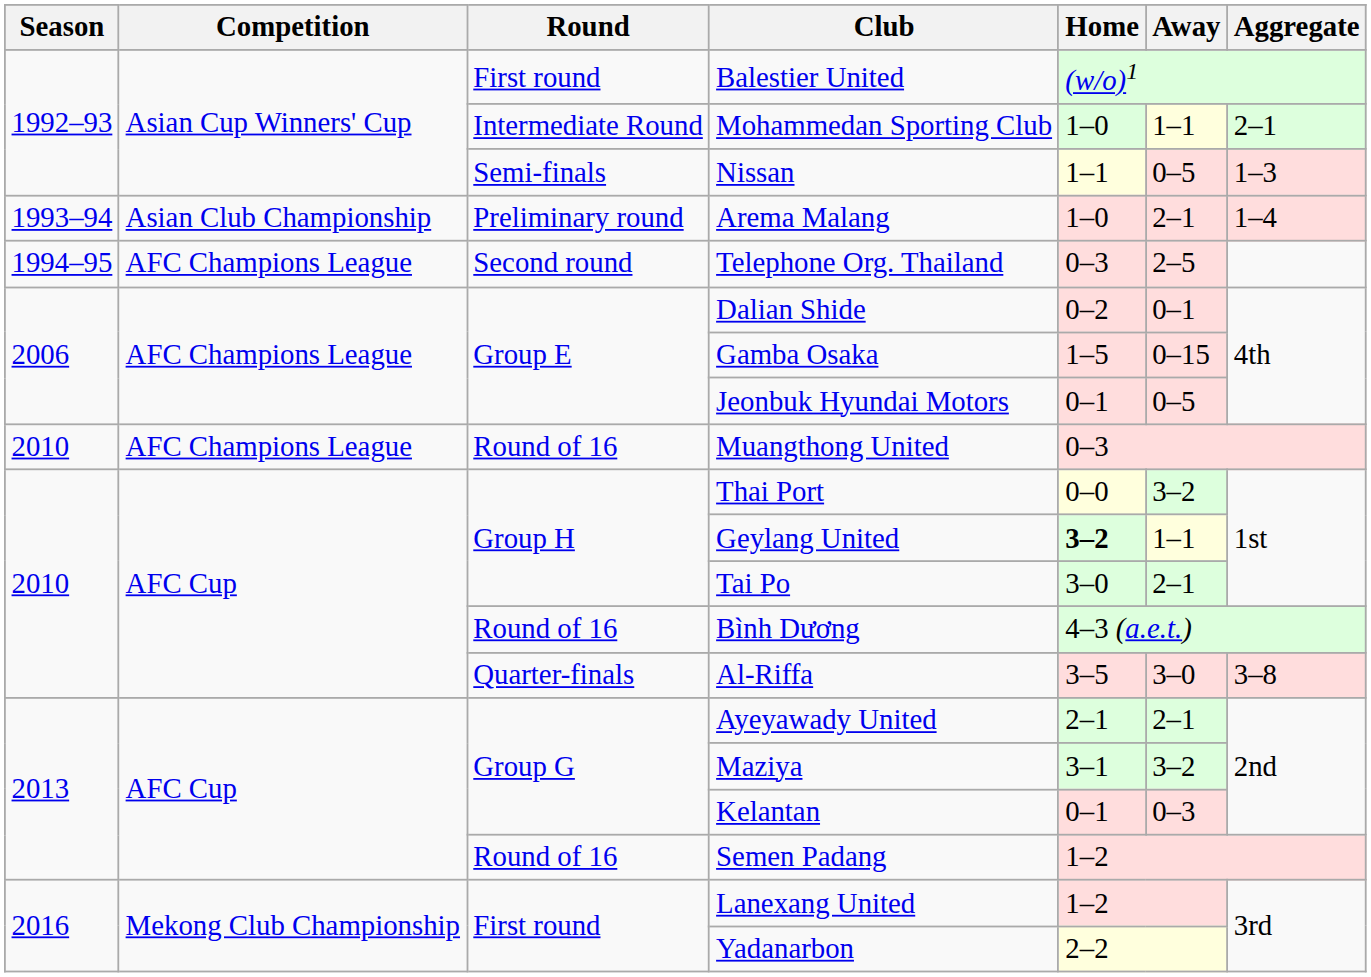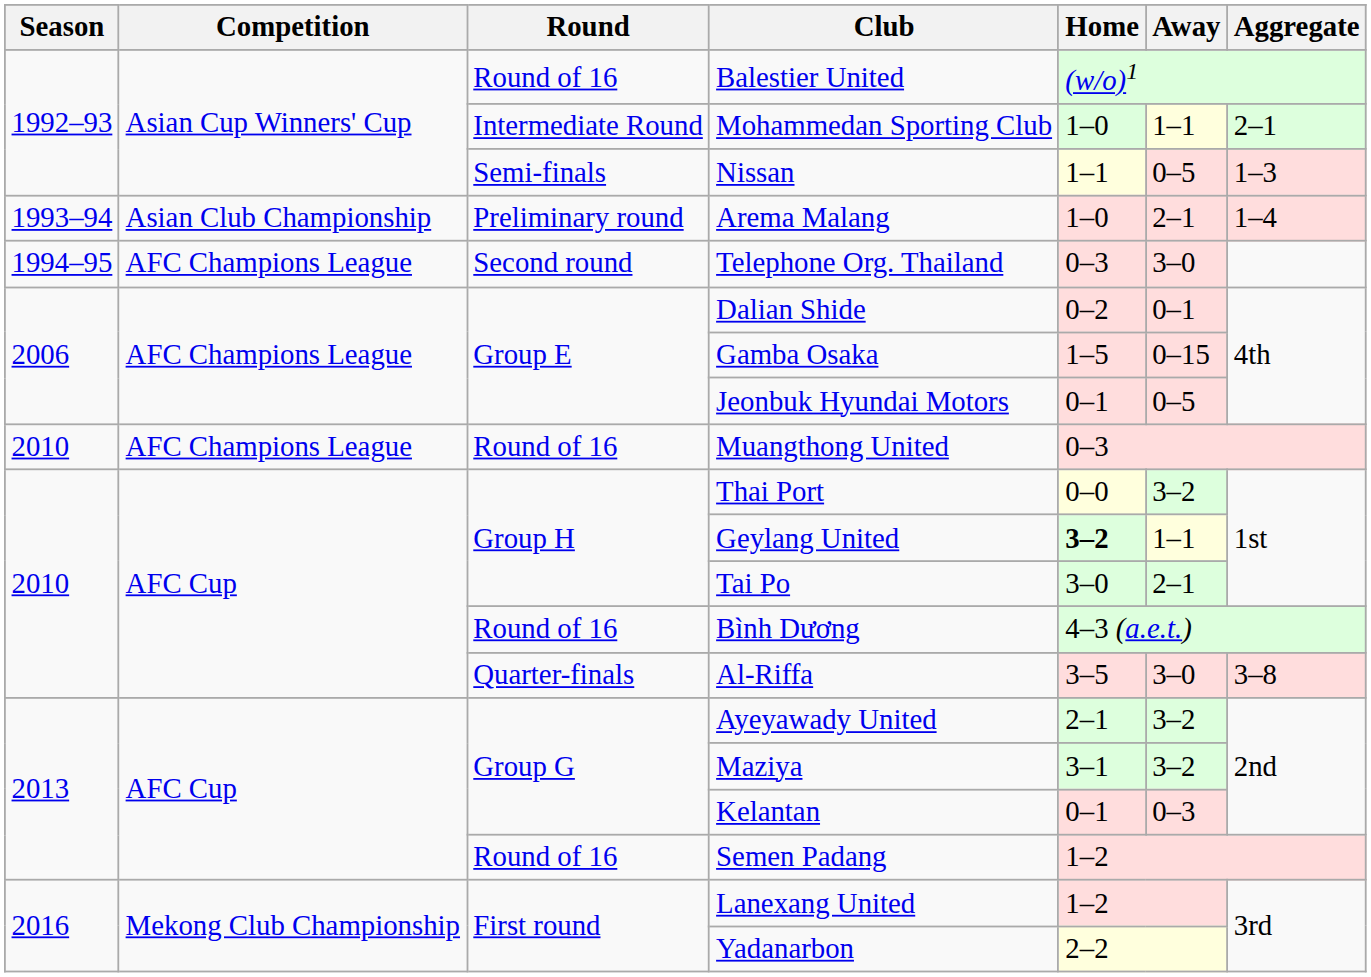Balestier United | Round: First round -> Round of 16
Telephone Org. Thailand | Away: 2–5 -> 3–0
Ayeyawady United | Away: 2–1 -> 3–2
